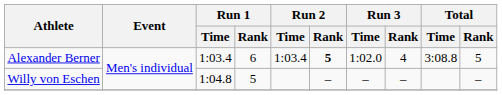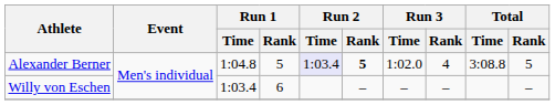Alexander Berner | Run 1 / Time: 1:03.4 -> 1:04.8
Alexander Berner | Run 1 / Rank: 6 -> 5
Alexander Berner | Run 2 / Time: no background -> lavender background
Willy von Eschen | Run 1 / Time: 1:04.8 -> 1:03.4
Willy von Eschen | Run 1 / Rank: 5 -> 6
